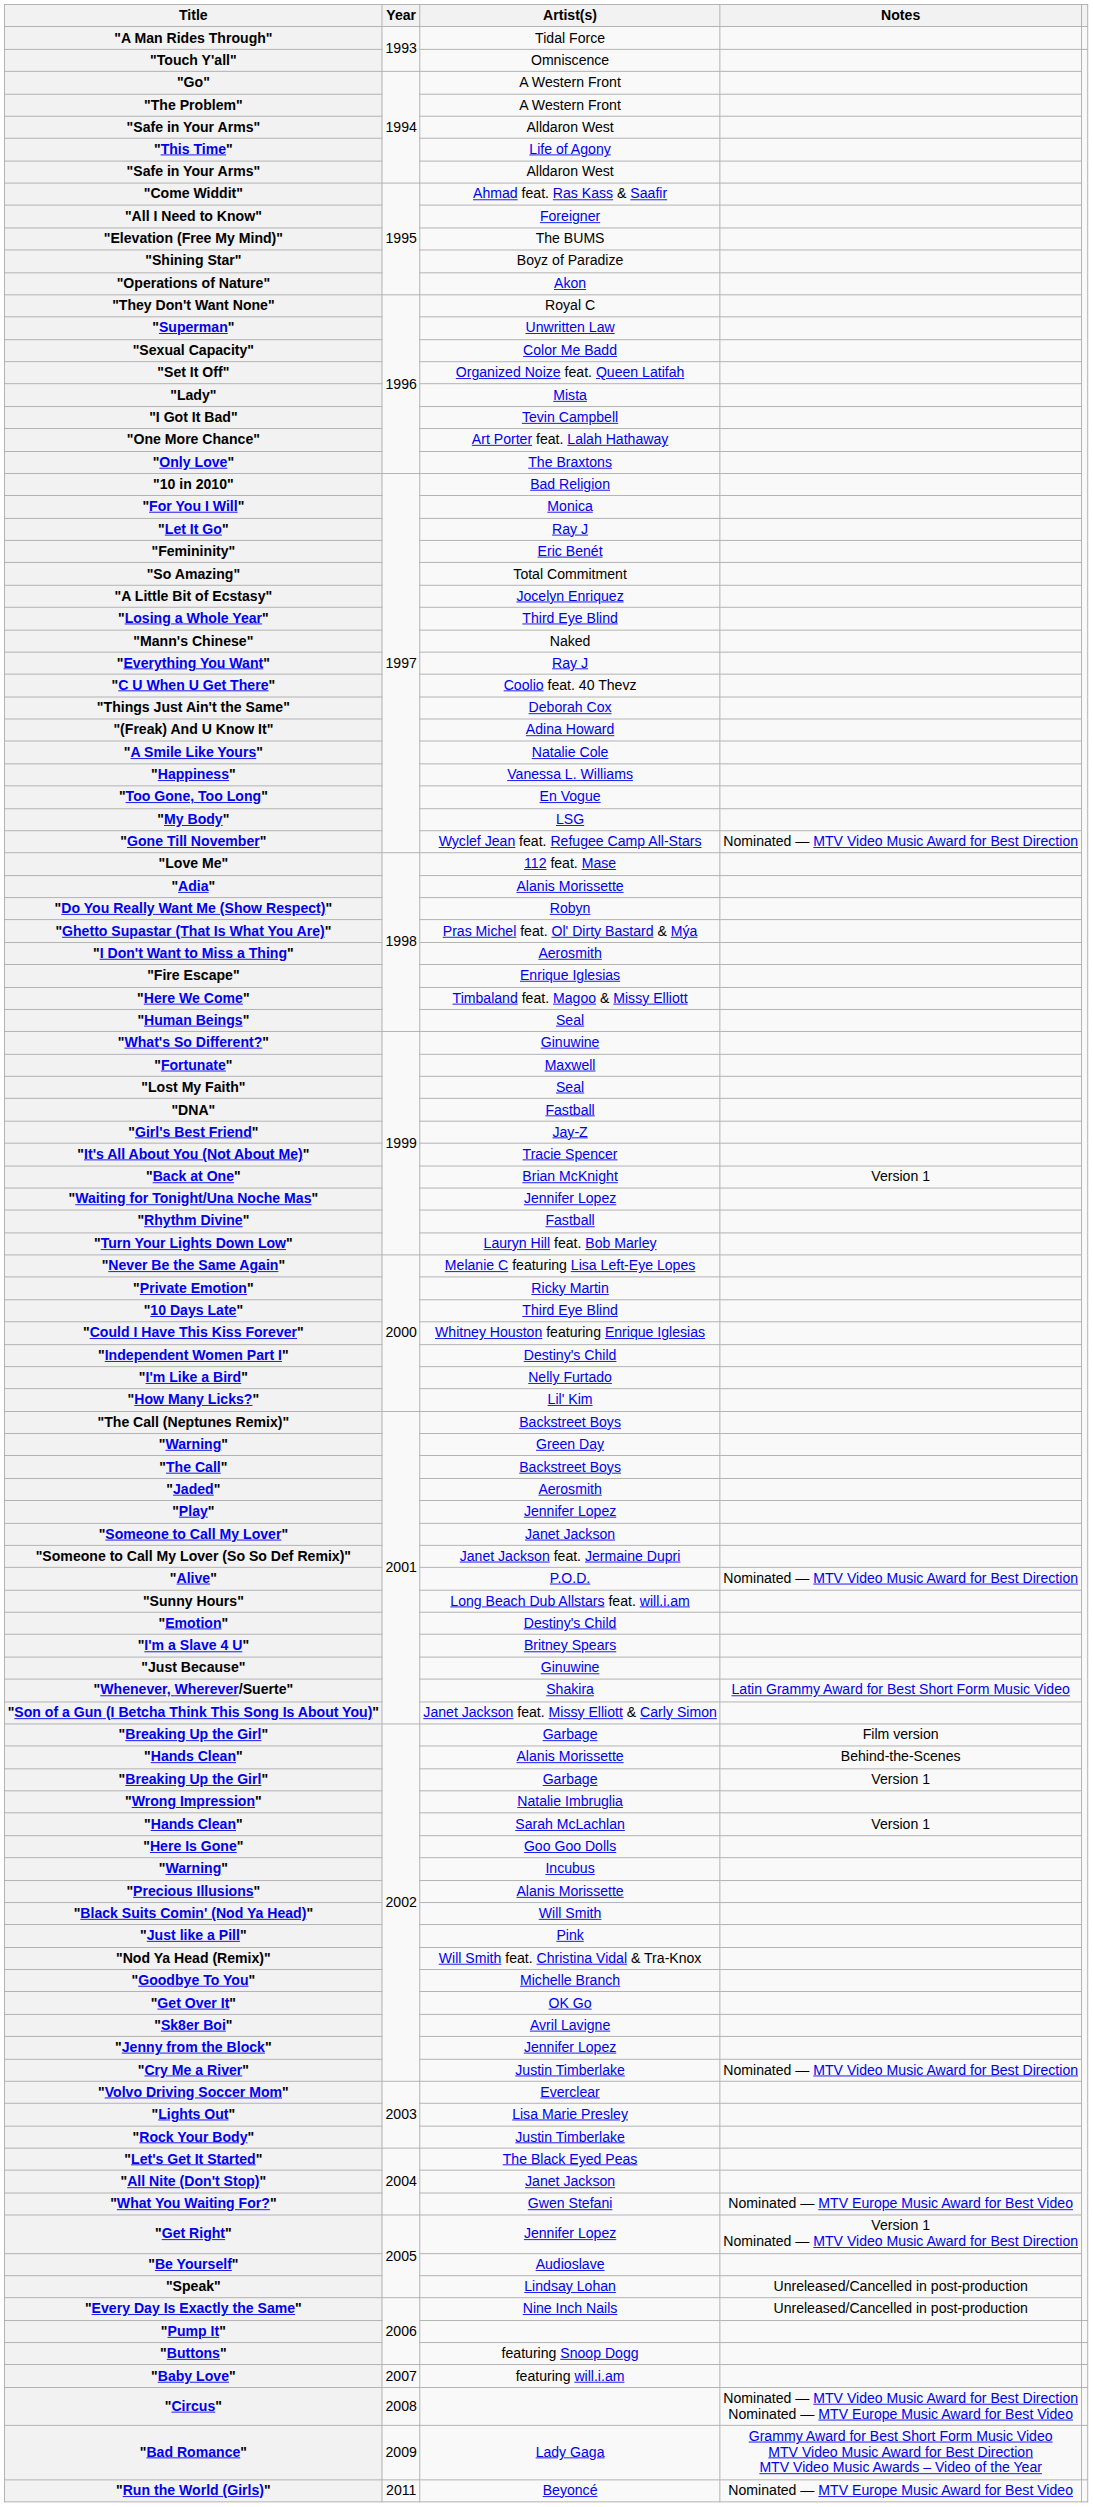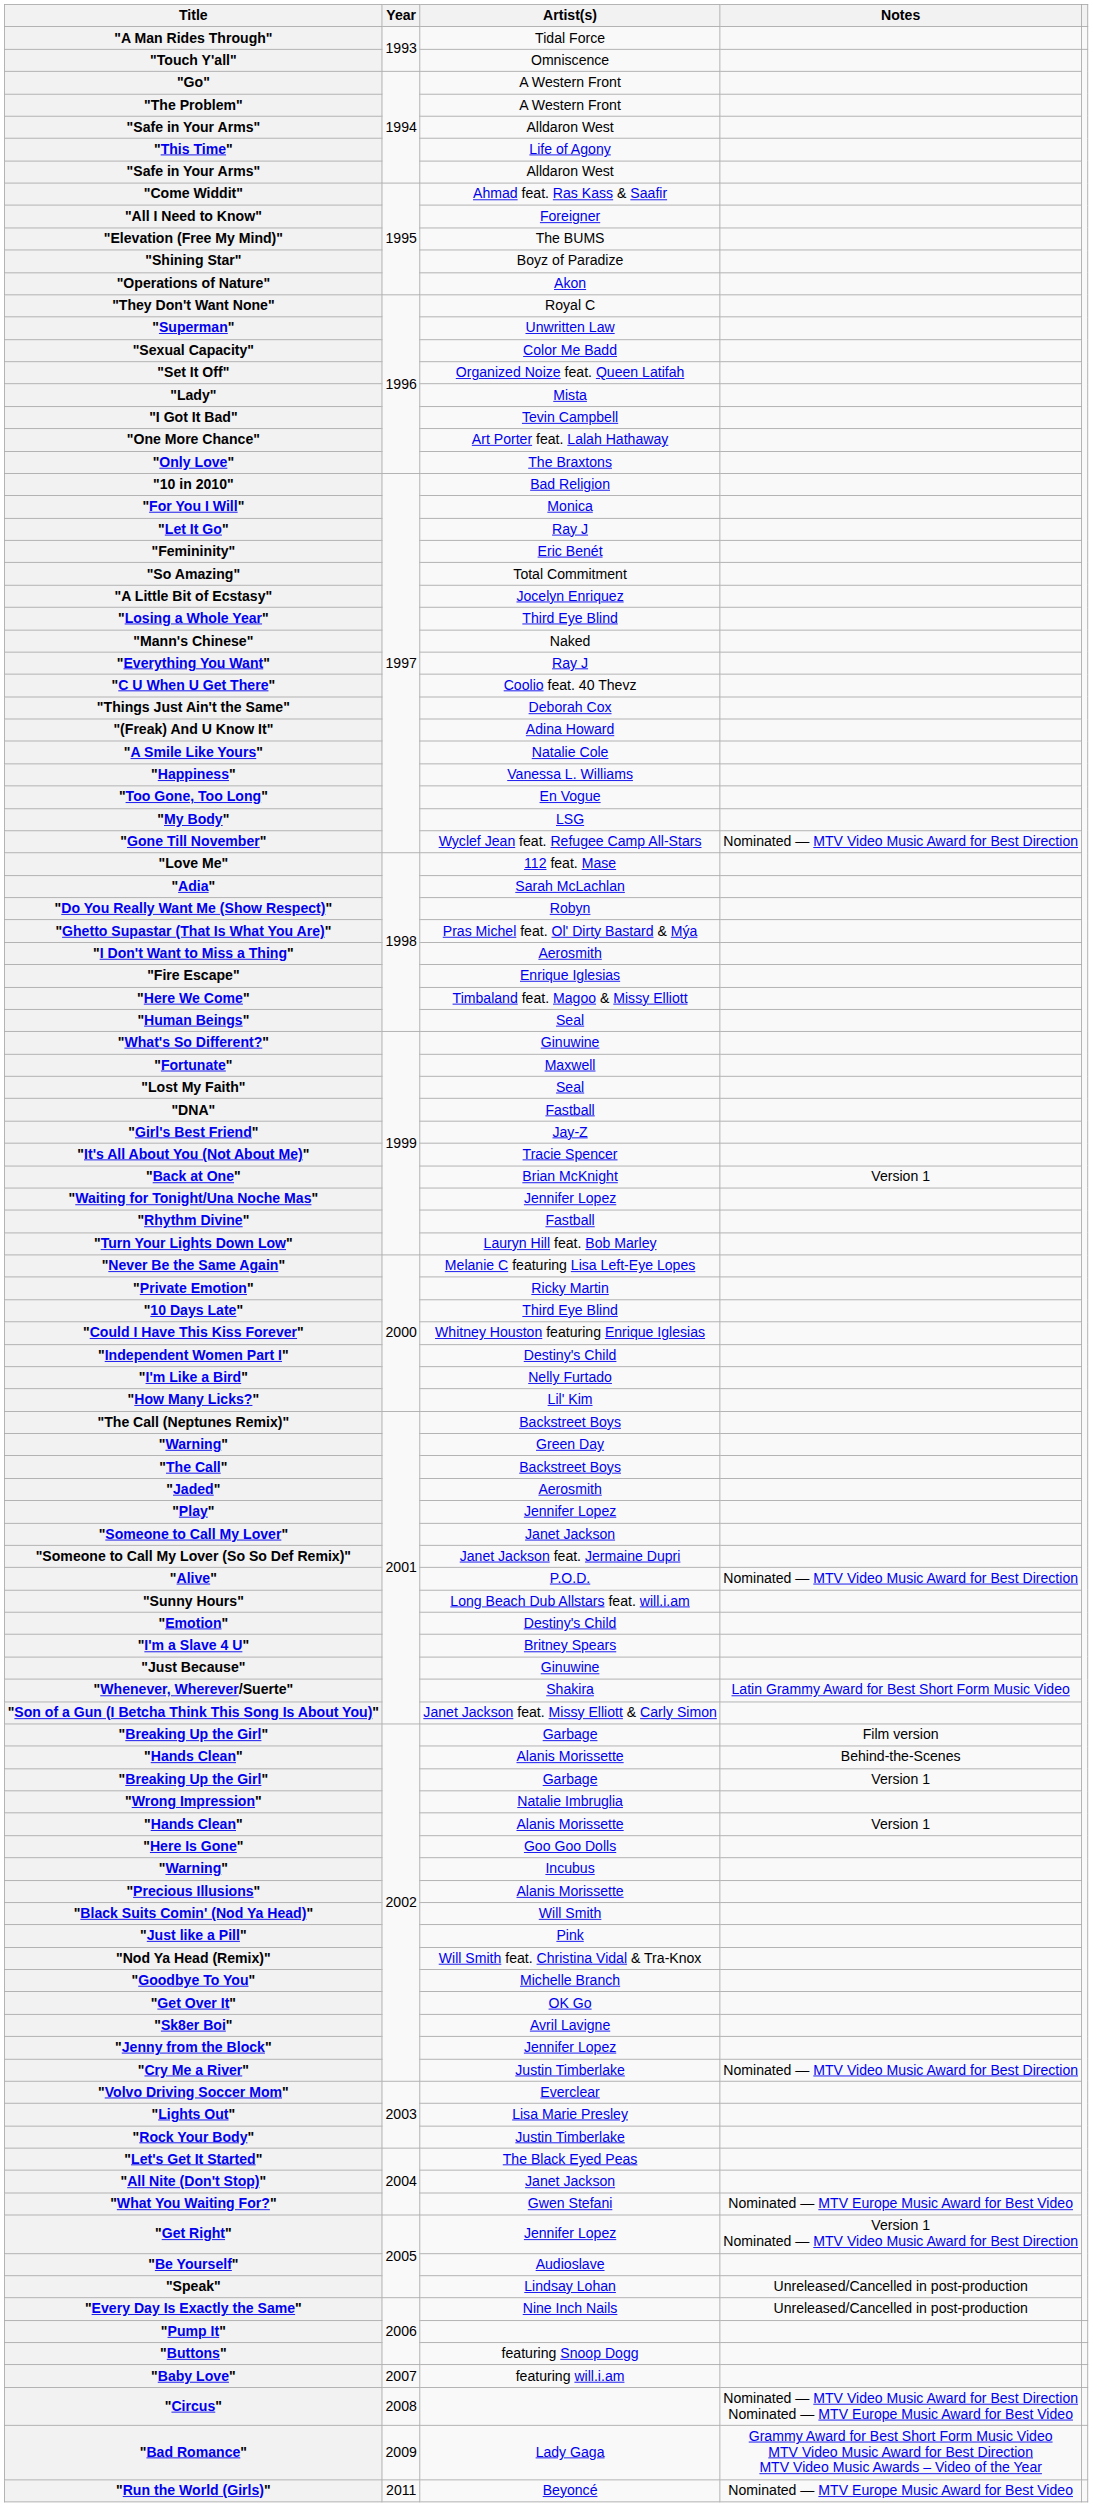"Adia" | Artist(s): Alanis Morissette -> Sarah McLachlan
"Hands Clean" / Version 1 | Artist(s): Sarah McLachlan -> Alanis Morissette
